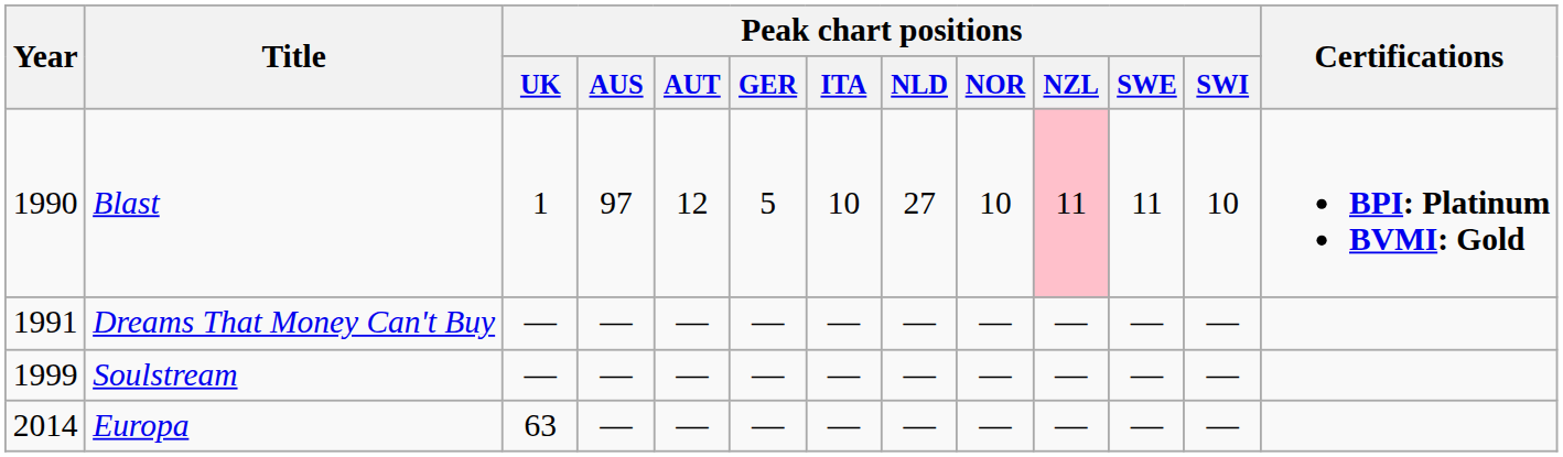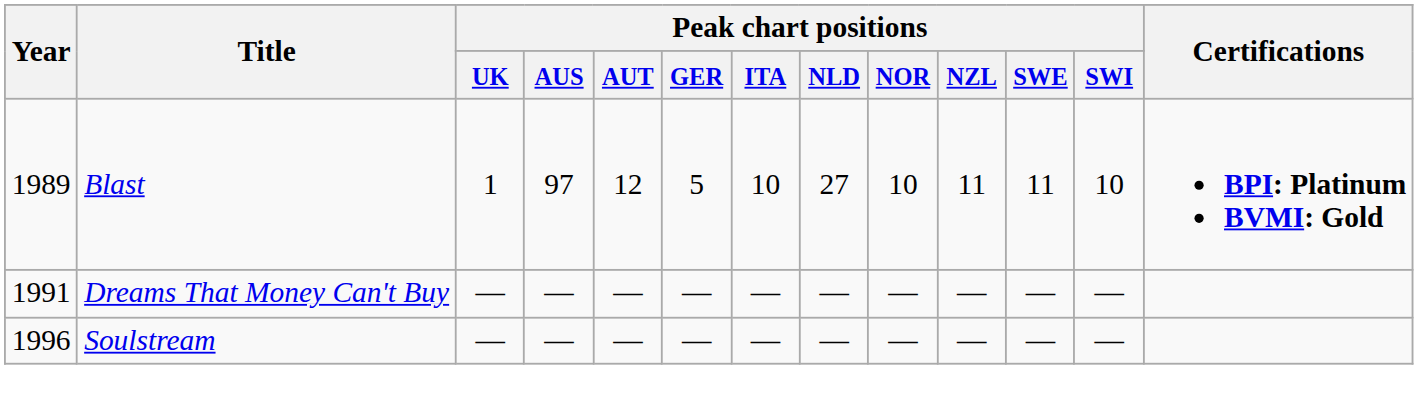Blast | Year: 1990 -> 1989
Blast | Peak chart positions / NZL: pink background -> no background
Soulstream | Year: 1999 -> 1996
- row: 2014 | Europa | 63 | — | — | — | — | — | — | — | — | —
